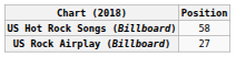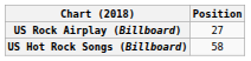rows swapped: US Hot Rock Songs (Billboard) <-> US Rock Airplay (Billboard)
